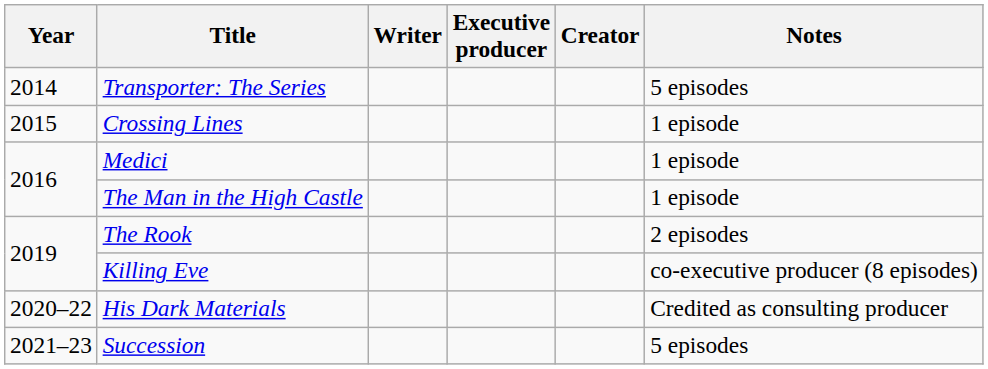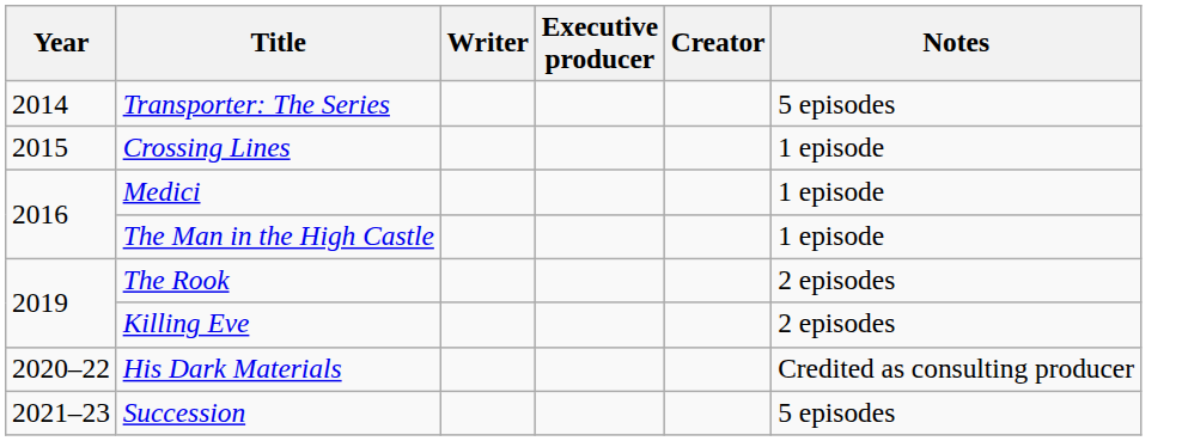Killing Eve | Notes: co-executive producer (8 episodes) -> 2 episodes
